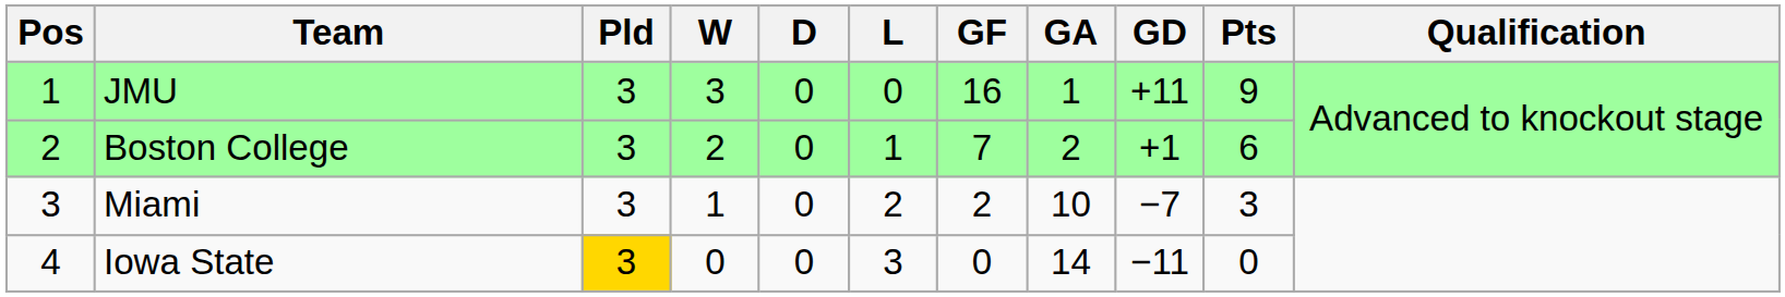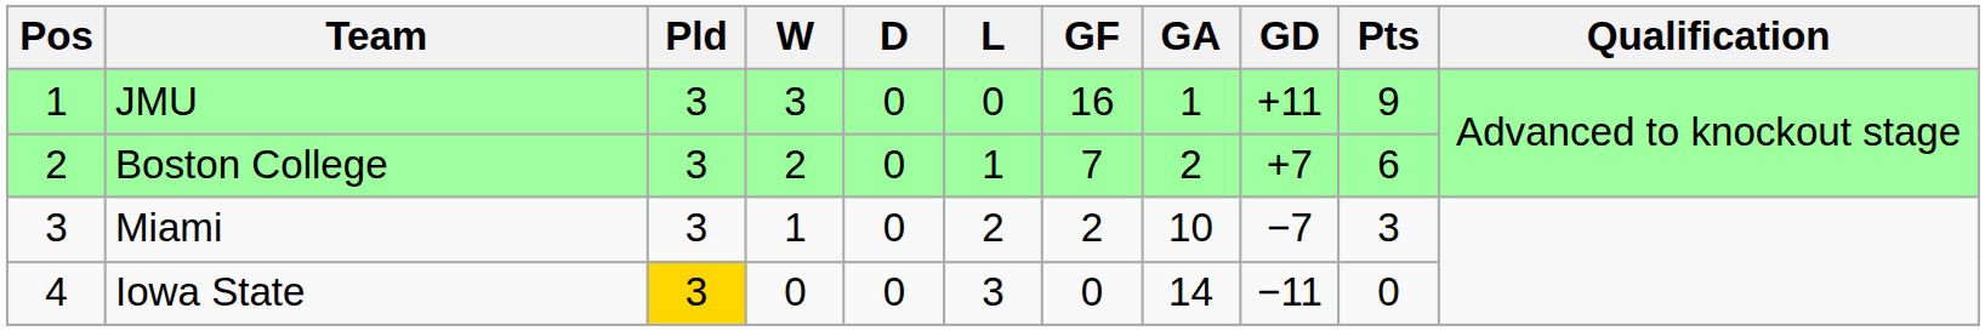Boston College | GD: +1 -> +7
